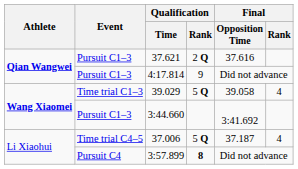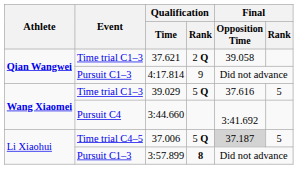37.621 | Event: Pursuit C1–3 -> Time trial C1–3
37.621 | Final / Opposition Time: 37.616 -> 39.058
39.029 | Final / Opposition Time: 39.058 -> 37.616
39.029 | Final / Rank: 4 -> 5
3:44.660 | Event: Pursuit C1–3 -> Pursuit C4
37.006 | Final / Opposition Time: no background -> lightgrey background
37.006 | Final / Rank: 4 -> 5
3:57.899 | Event: Pursuit C4 -> Pursuit C1–3
